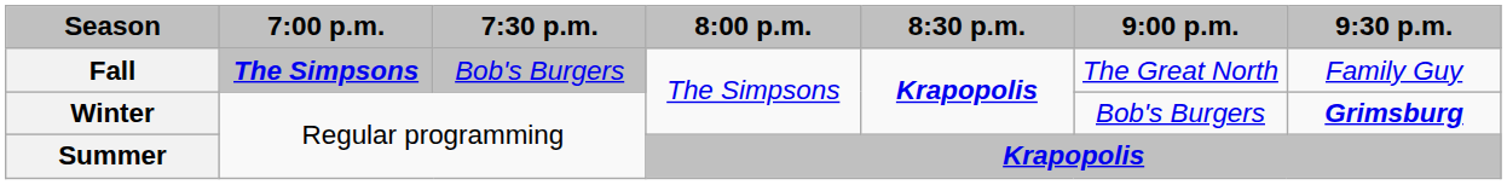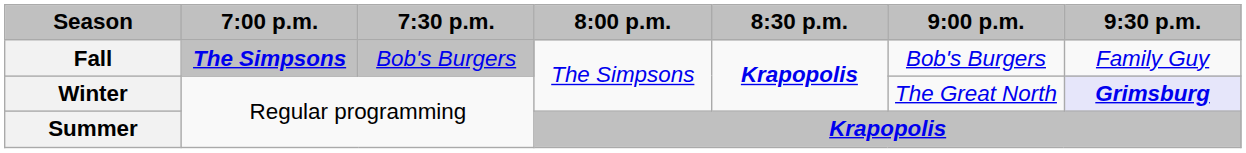Fall | 9:00 p.m.: The Great North -> Bob's Burgers
Winter | 9:00 p.m.: Bob's Burgers -> The Great North
Winter | 9:30 p.m.: no background -> lavender background
